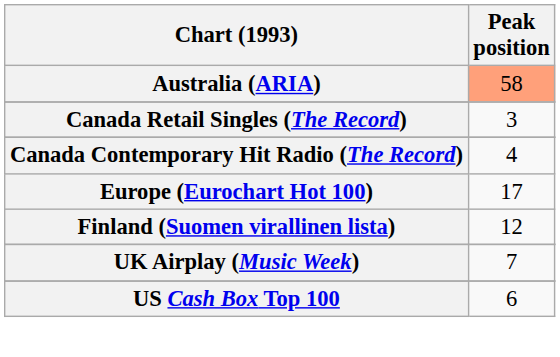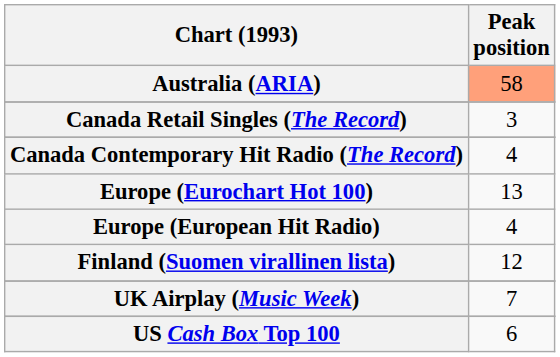Europe (Eurochart Hot 100) | Peak position: 17 -> 13
+ row: Europe (European Hit Radio) | 4
